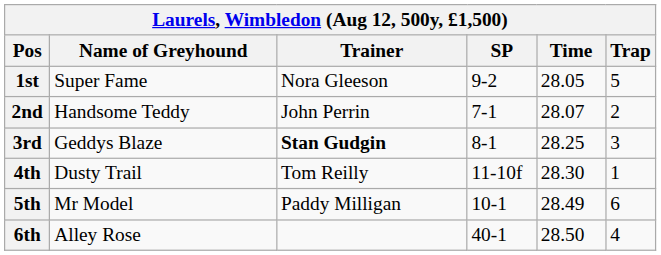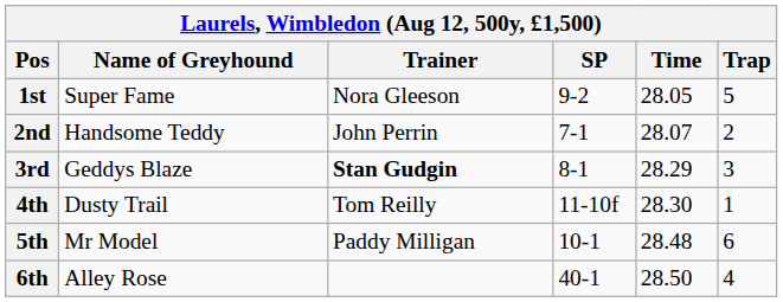3rd | Time: 28.25 -> 28.29
5th | Time: 28.49 -> 28.48
